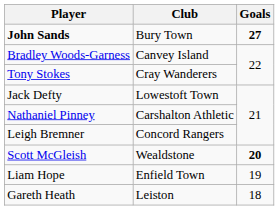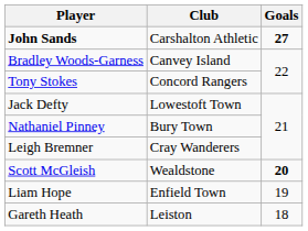John Sands | Club: Bury Town -> Carshalton Athletic
Tony Stokes | Club: Cray Wanderers -> Concord Rangers
Nathaniel Pinney | Club: Carshalton Athletic -> Bury Town
Leigh Bremner | Club: Concord Rangers -> Cray Wanderers
